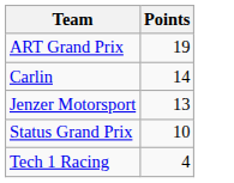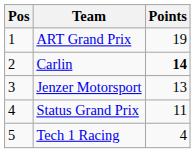+ column: Pos | 1 | 2 | 3 | 4 | 5
Carlin | Points: normal -> bold
Status Grand Prix | Points: 10 -> 11
